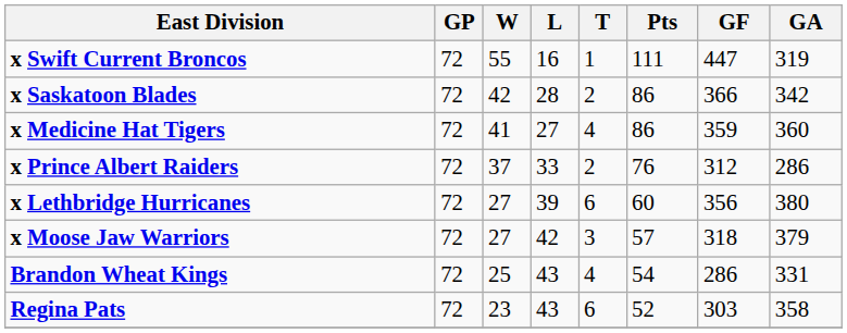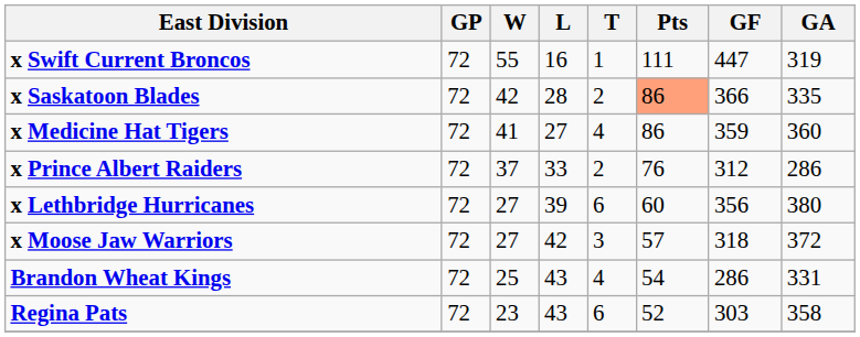x Saskatoon Blades | Pts: no background -> lightsalmon background
x Saskatoon Blades | GA: 342 -> 335
x Moose Jaw Warriors | GA: 379 -> 372
